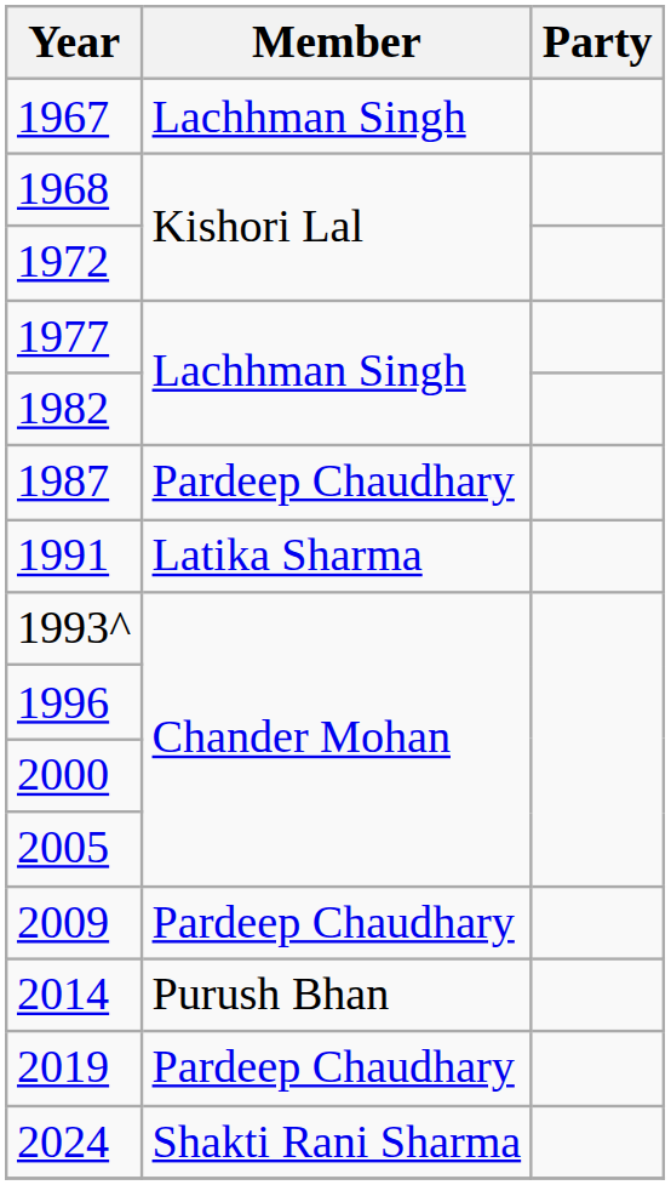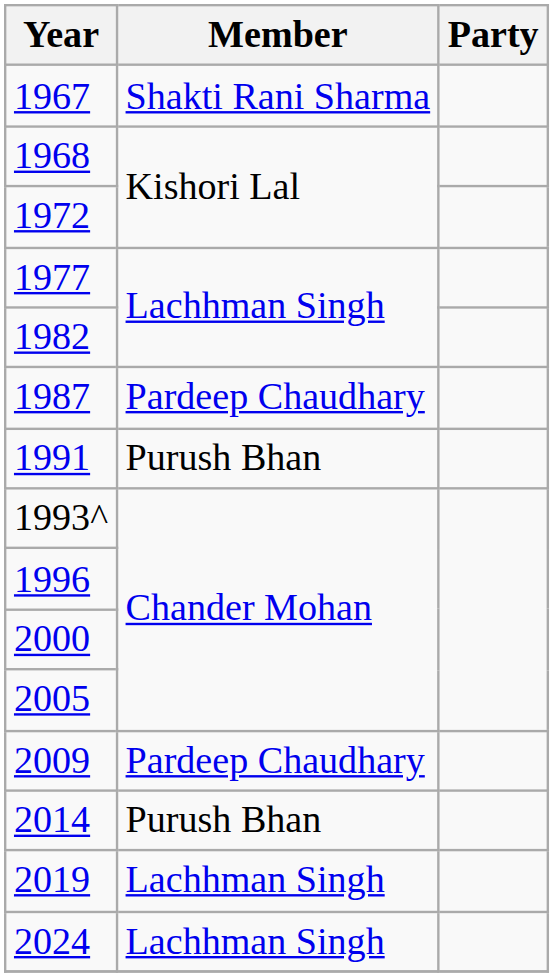1967 | Member: Lachhman Singh -> Shakti Rani Sharma
1991 | Member: Latika Sharma -> Purush Bhan
2019 | Member: Pardeep Chaudhary -> Lachhman Singh
2024 | Member: Shakti Rani Sharma -> Lachhman Singh
